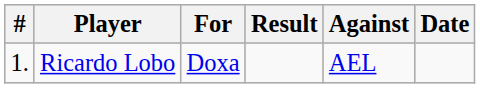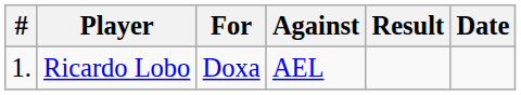columns swapped: Against <-> Result
